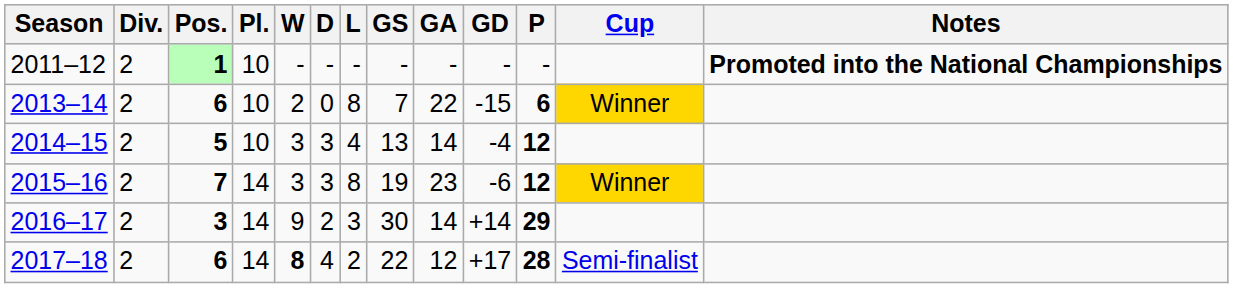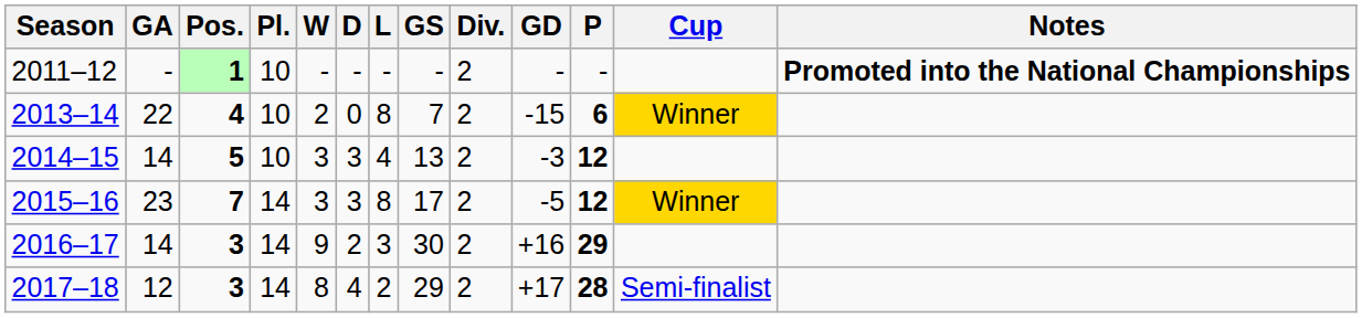columns swapped: Div. <-> GA
2013–14 | Pos.: 6 -> 4
2014–15 | GD: -4 -> -3
2015–16 | GS: 19 -> 17
2015–16 | GD: -6 -> -5
2016–17 | GD: +14 -> +16
2017–18 | Pos.: 6 -> 3
2017–18 | W: bold -> normal
2017–18 | GS: 22 -> 29
